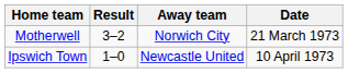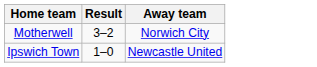- column: Date | 21 March 1973 | 10 April 1973
